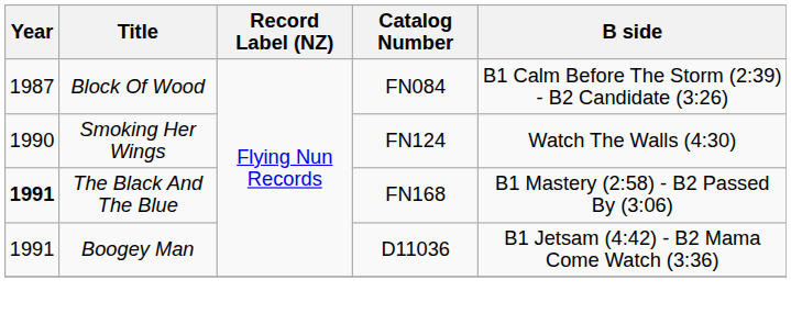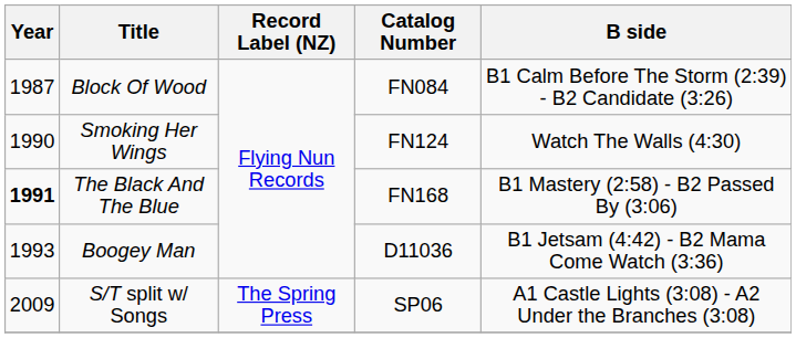Boogey Man | Year: 1991 -> 1993
+ row: 2009 | S/T split w/ Songs | The Spring Press | SP06 | A1 Castle Lights (3:08) - A2 Under the Branches (3:08)
